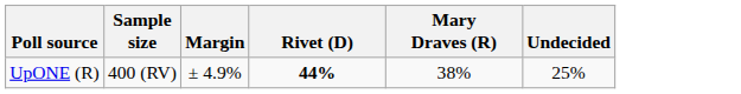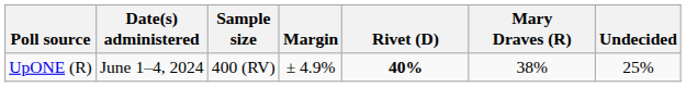+ column: Date(s) administered | June 1–4, 2024
UpONE (R) | Rivet (D): 44% -> 40%
